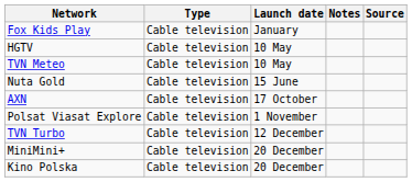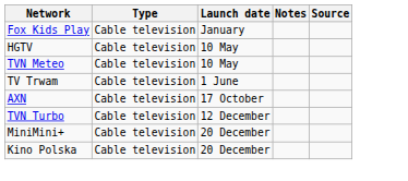+ row: TV Trwam | Cable television | 1 June
- row: Nuta Gold | Cable television | 15 June
- row: Polsat Viasat Explore | Cable television | 1 November
